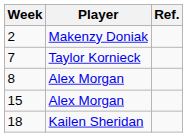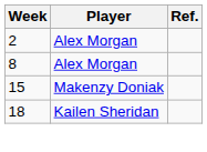2 | Player: Makenzy Doniak -> Alex Morgan
- row: 7 | Taylor Kornieck
15 | Player: Alex Morgan -> Makenzy Doniak
